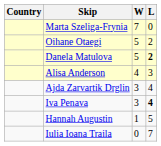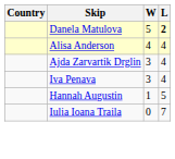- row: Marta Szeliga-Frynia | 7 | 0
- row: Oihane Otaegi | 5 | 2
Alisa Anderson | L: 3 -> 4
Iva Penava | L: bold -> normal
